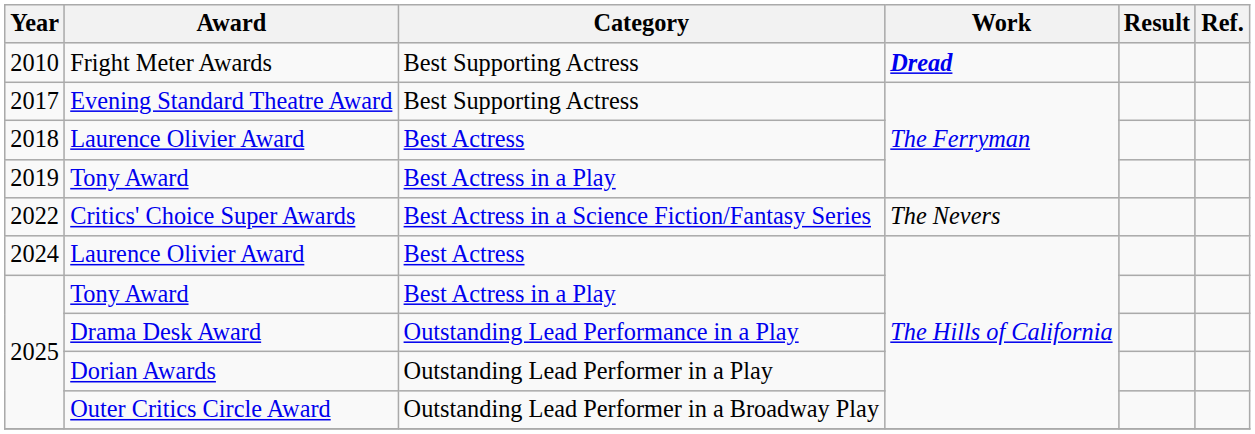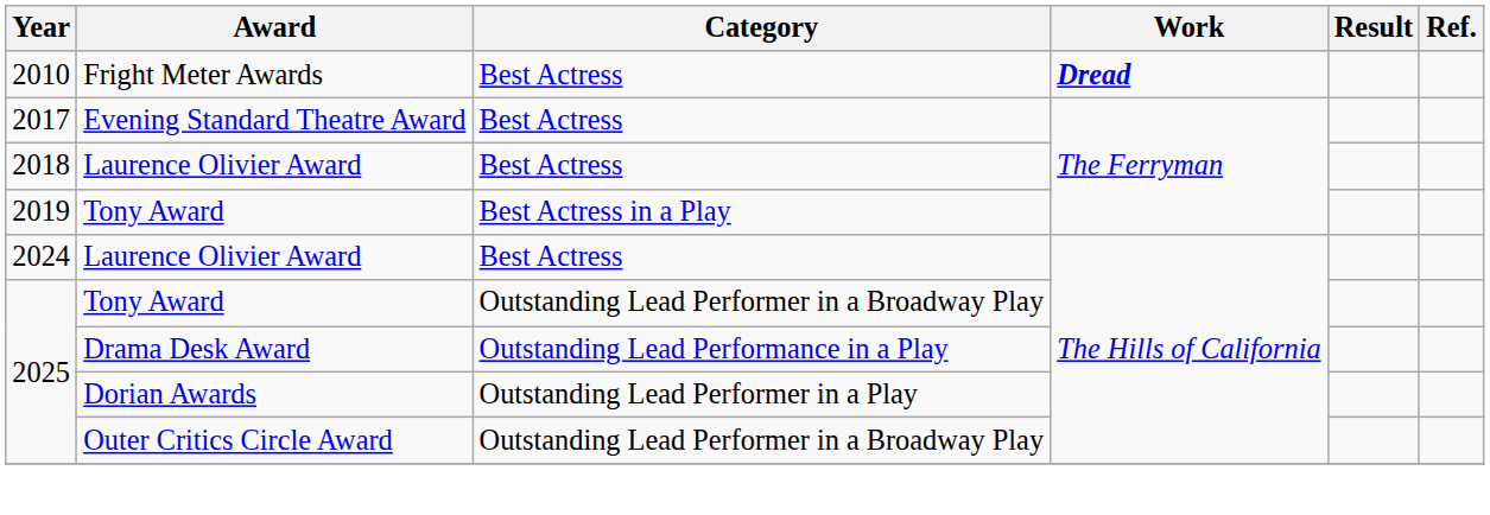Fright Meter Awards | Category: Best Supporting Actress -> Best Actress
Evening Standard Theatre Award | Category: Best Supporting Actress -> Best Actress
- row: 2022 | Critics' Choice Super Awards | Best Actress in a Science Fiction/Fantasy Series | The Nevers
2025 / Tony Award | Category: Best Actress in a Play -> Outstanding Lead Performer in a Broadway Play
